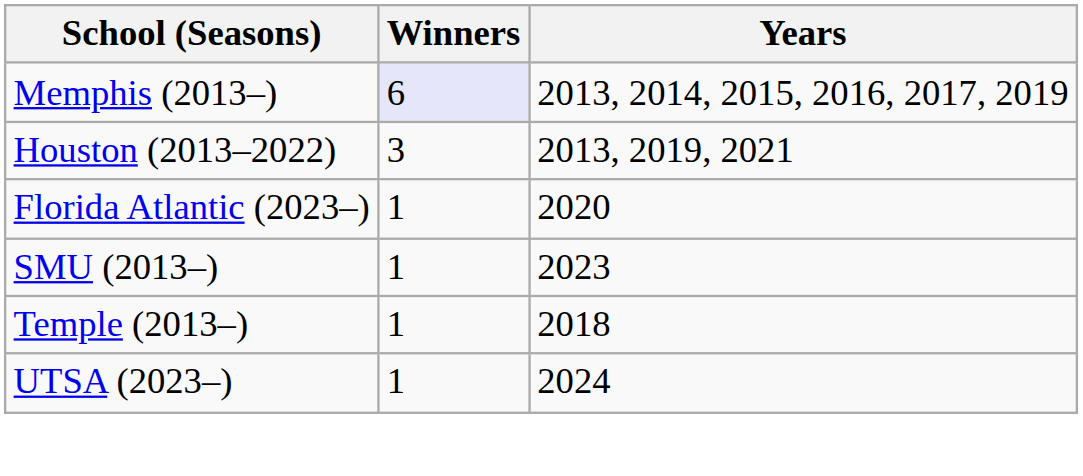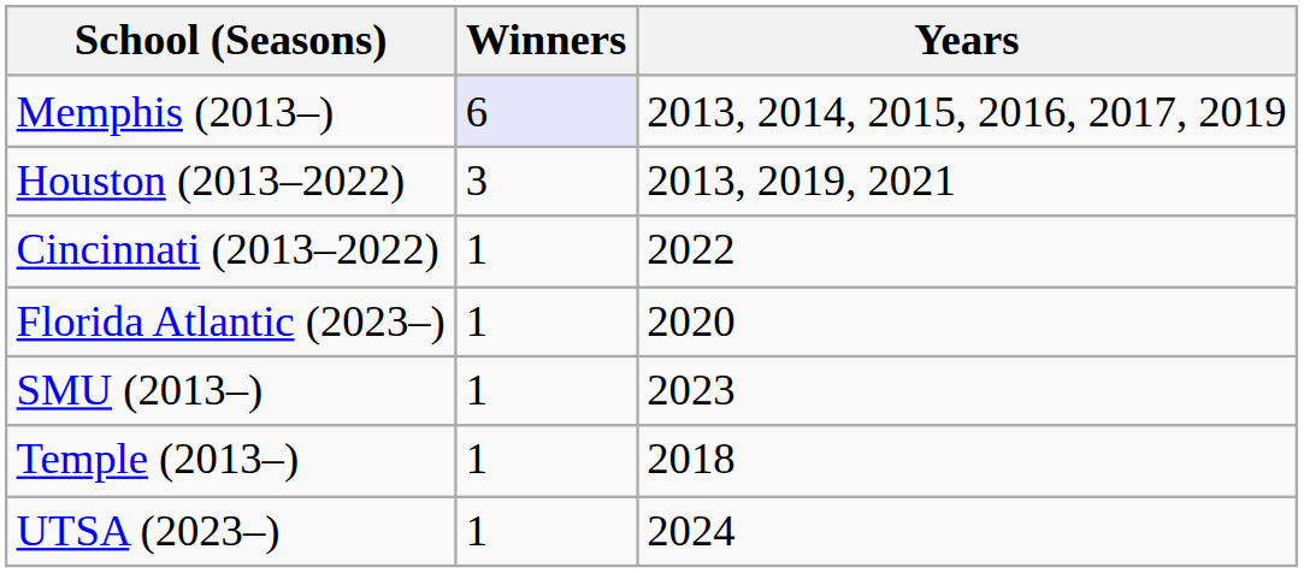+ row: Cincinnati (2013–2022) | 1 | 2022
